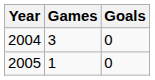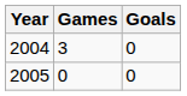2005 | Games: 1 -> 0
